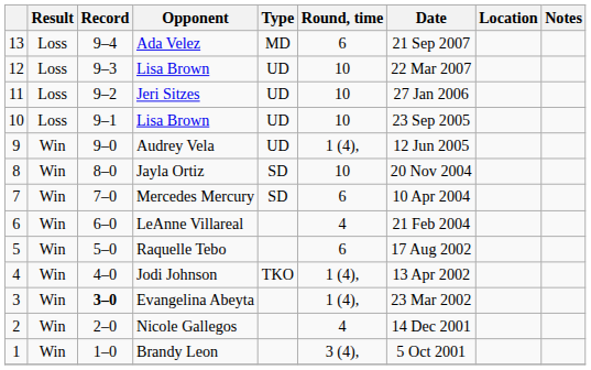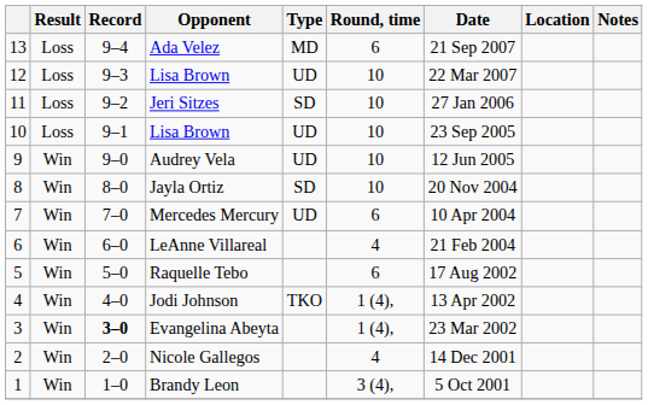Jeri Sitzes | Type: UD -> SD
Audrey Vela | Round, time: 1 (4), -> 10
Mercedes Mercury | Type: SD -> UD
